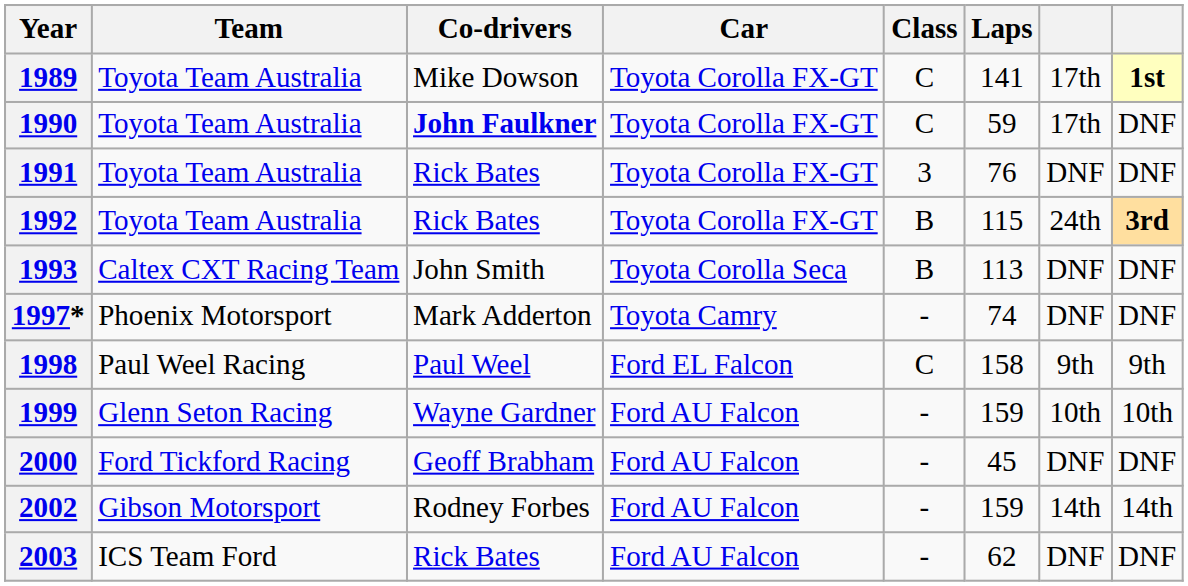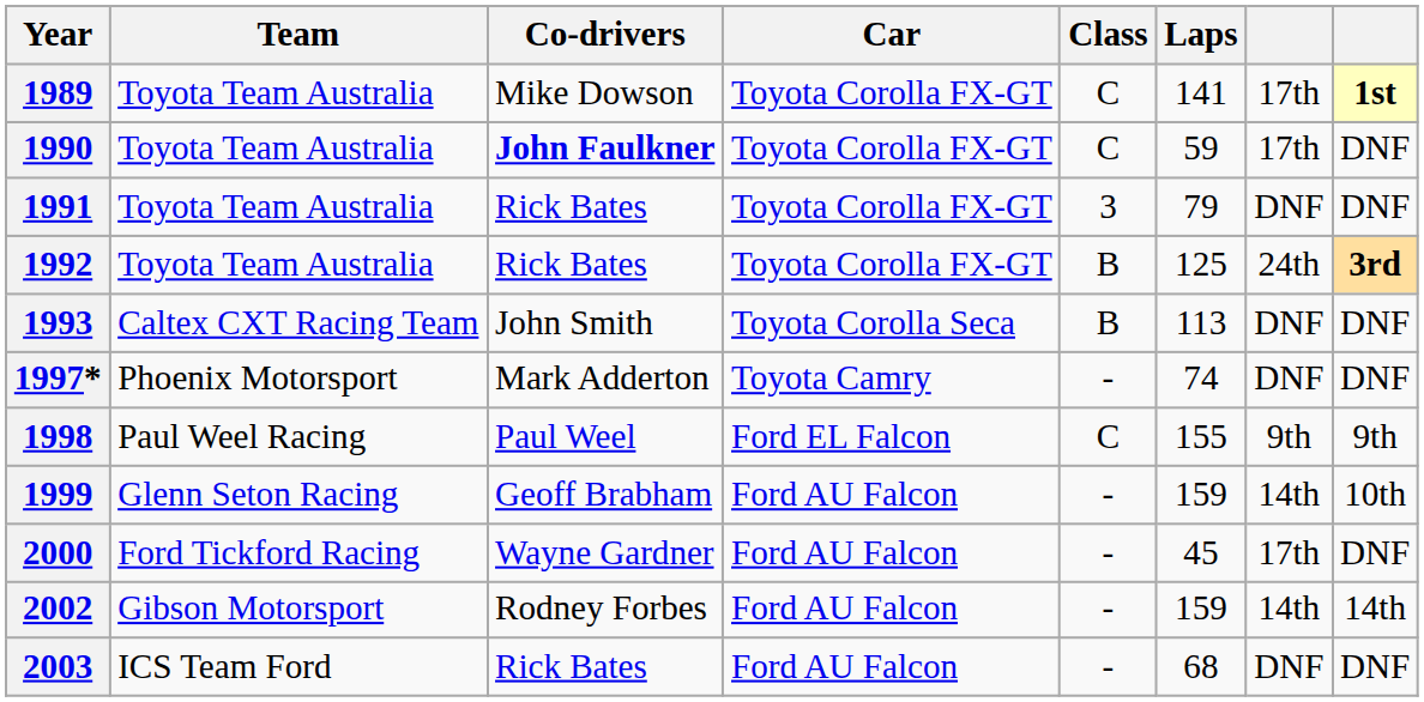1991 | Laps: 76 -> 79
1992 | Laps: 115 -> 125
1998 | Laps: 158 -> 155
1999 | Co-drivers: Wayne Gardner -> Geoff Brabham
1999 | column 7: 10th -> 14th
2000 | Co-drivers: Geoff Brabham -> Wayne Gardner
2000 | column 7: DNF -> 17th
2003 | Laps: 62 -> 68
